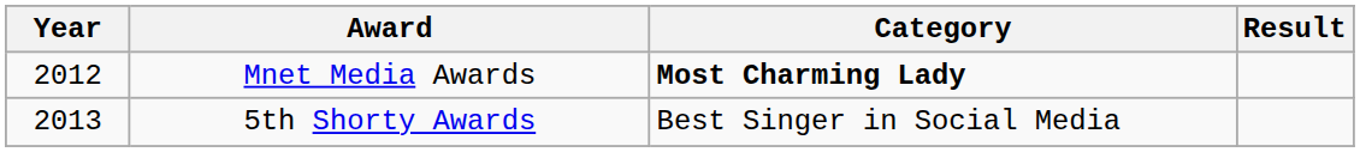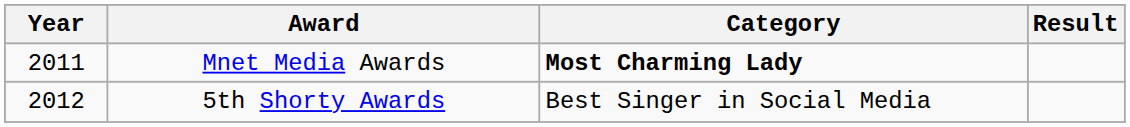Mnet Media Awards | Year: 2012 -> 2011
5th Shorty Awards | Year: 2013 -> 2012
